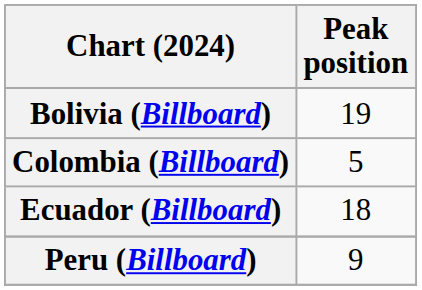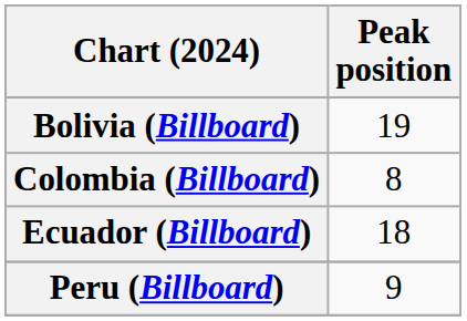Colombia (Billboard) | Peak position: 5 -> 8
